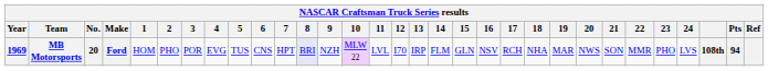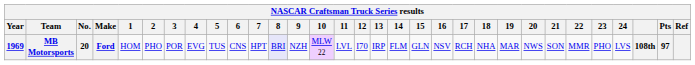MB Motorsports | Pts: 94 -> 97
